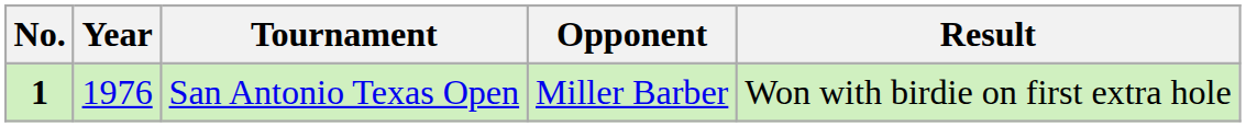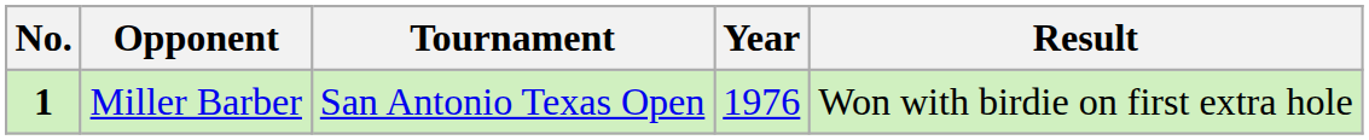columns swapped: Year <-> Opponent
